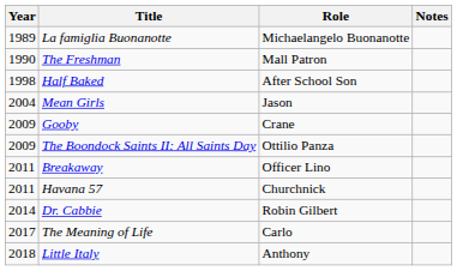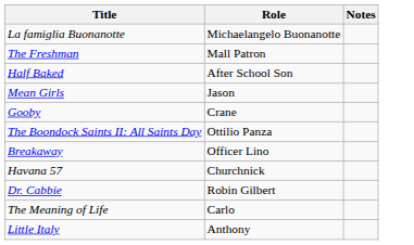- column: Year | 1989 | 1990 | 1998 | 2004 | 2009 | 2009 | 2011 | 2011 | 2014 | 2017 | 2018
